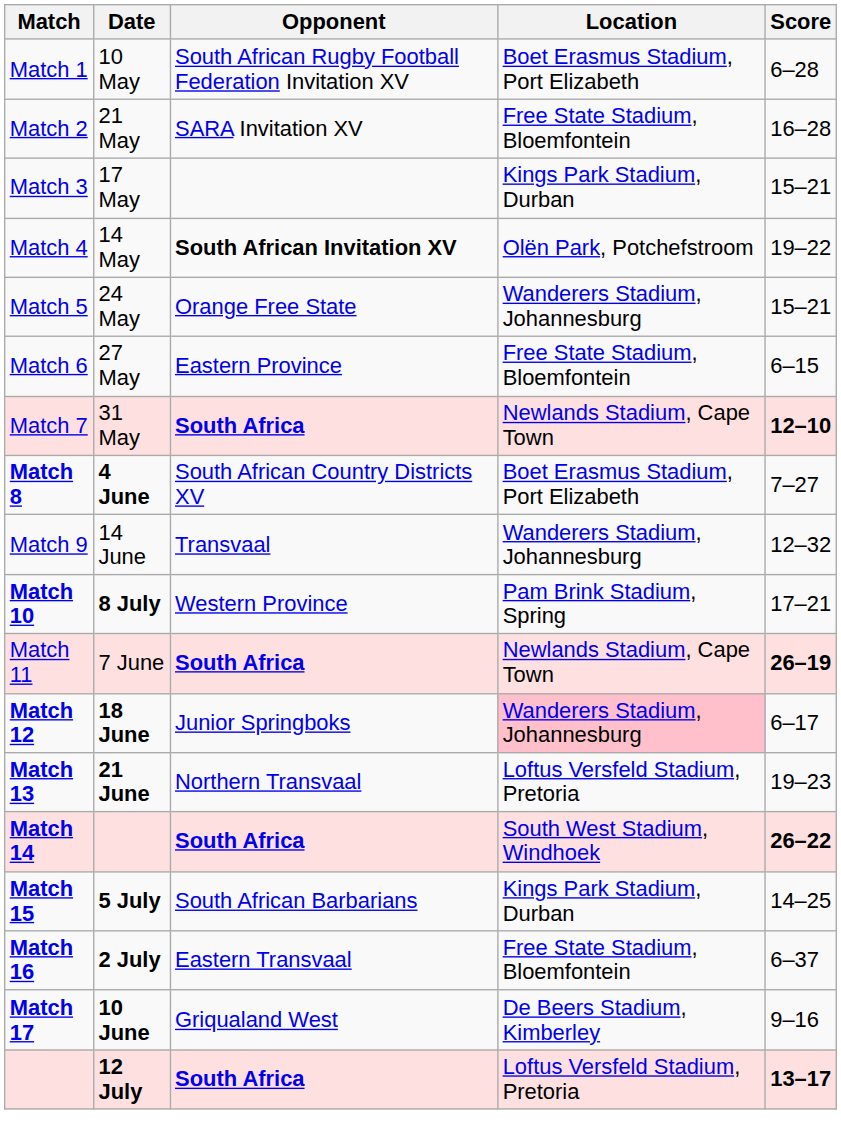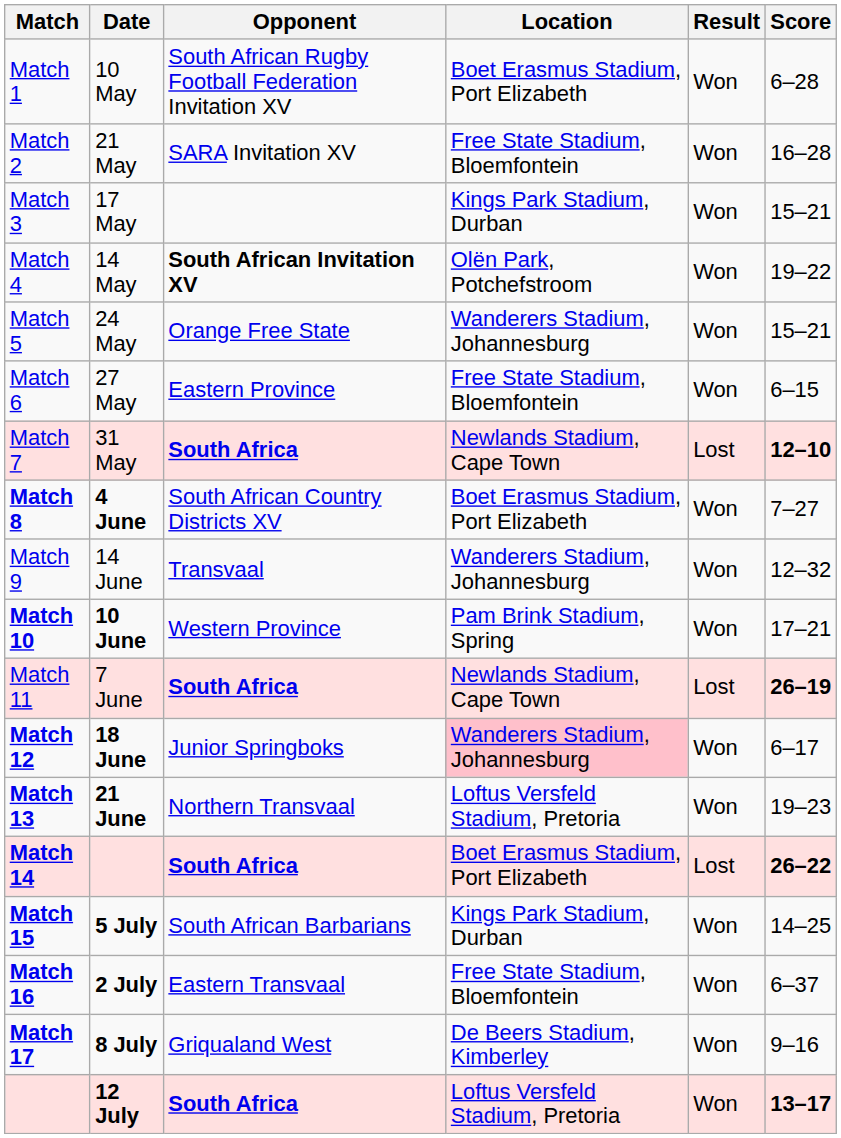+ column: Result | Won | Won | Won | Won | Won | Won | Lost | Won | Won | Won | Lost | Won | Won | Lost | Won | Won | Won | Won
Match 10 | Date: 8 July -> 10 June
Match 14 | Location: South West Stadium, Windhoek -> Boet Erasmus Stadium, Port Elizabeth
Match 17 | Date: 10 June -> 8 July
